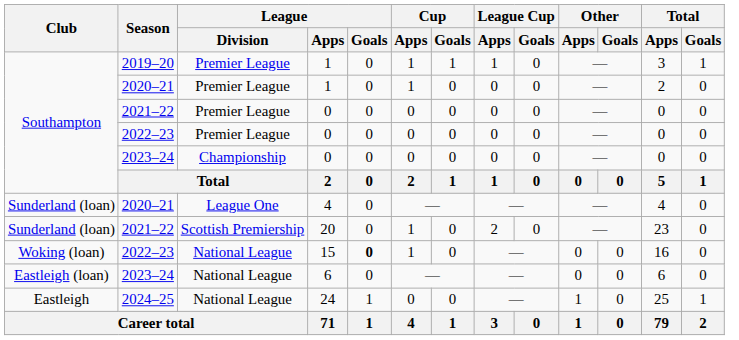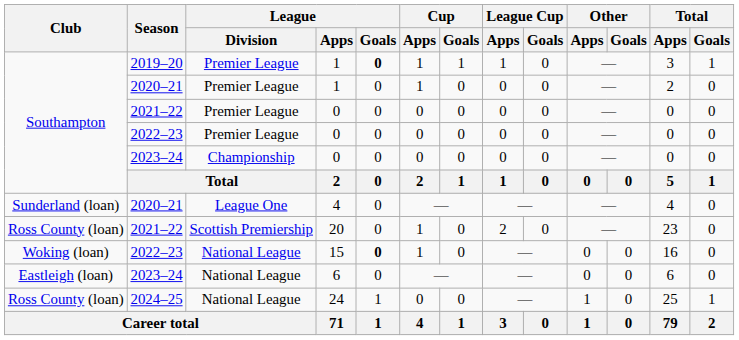2019–20 / 1 | League / Goals: normal -> bold
20 | Club: Sunderland (loan) -> Ross County (loan)
24 | Club: Eastleigh -> Ross County (loan)
